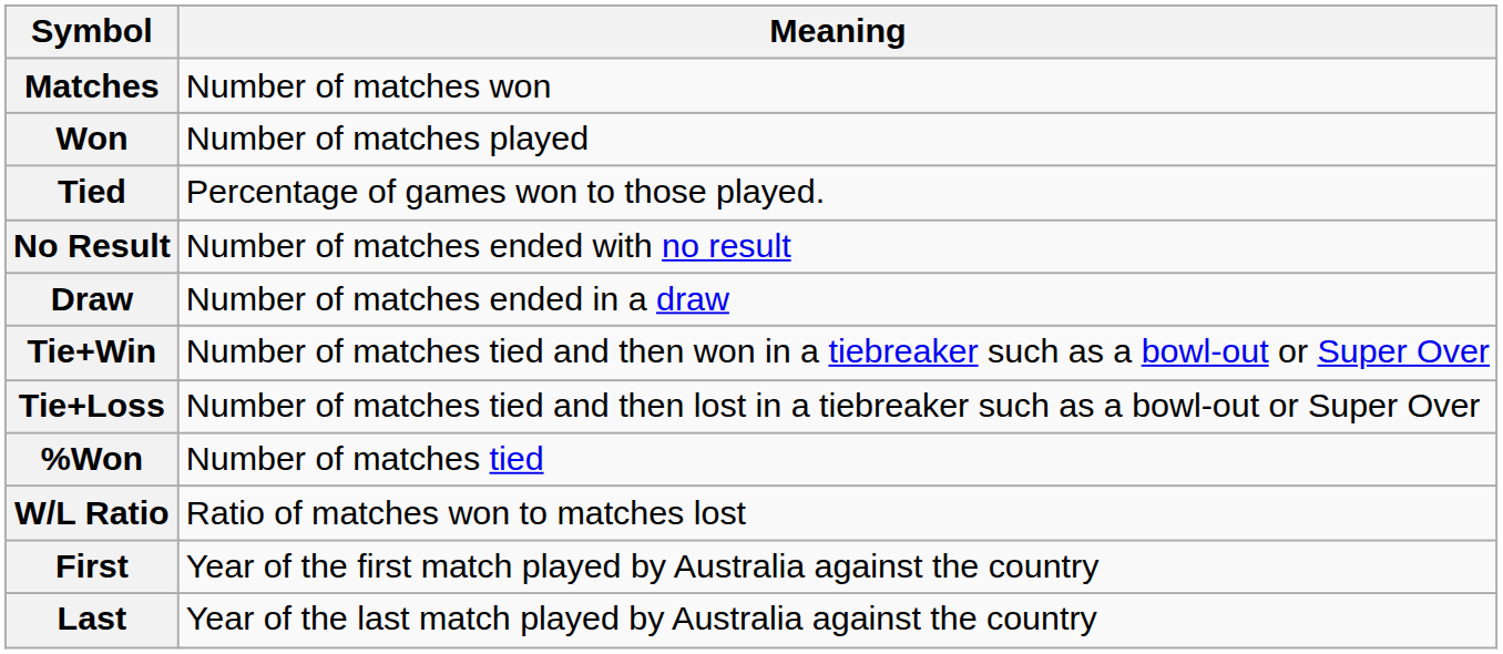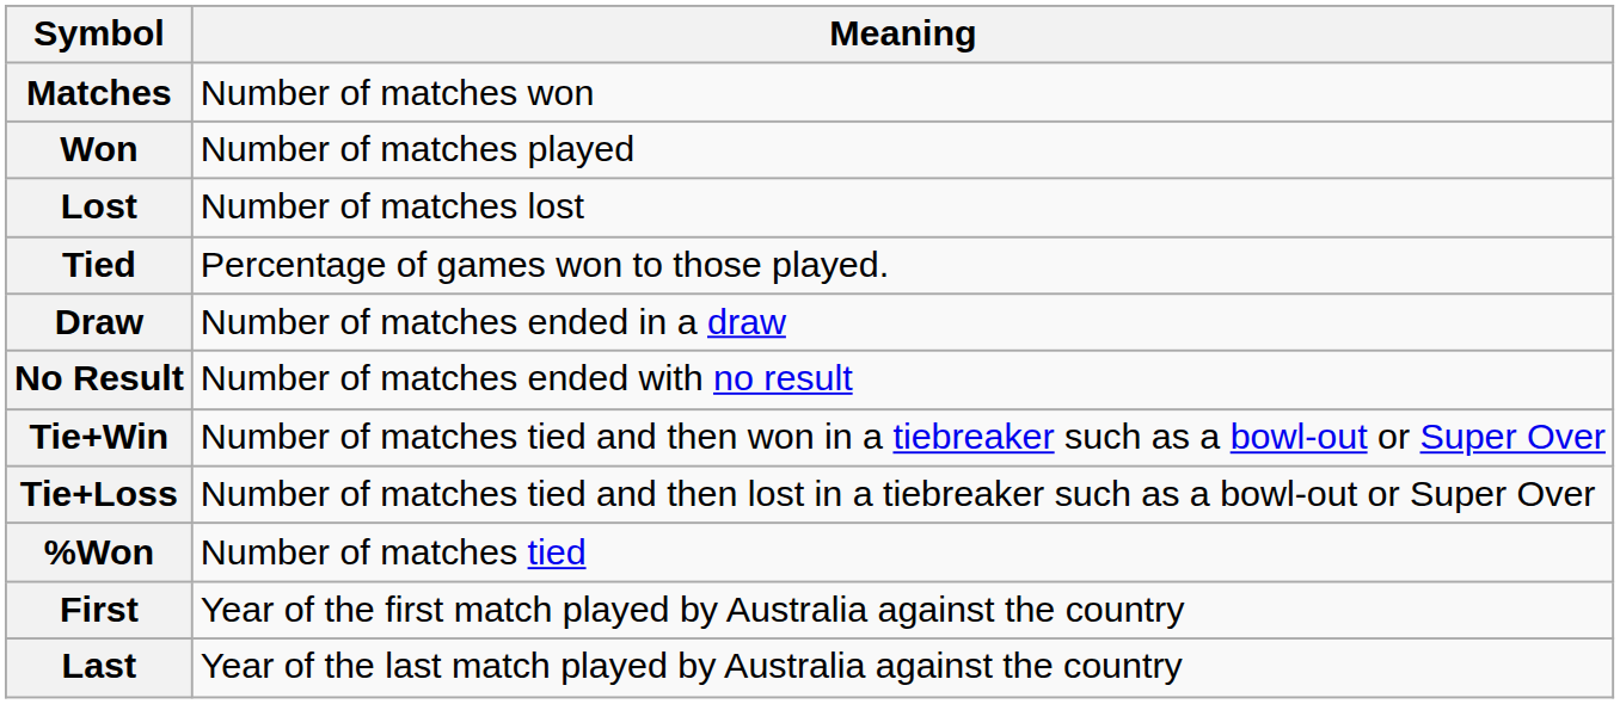+ row: Lost | Number of matches lost
rows swapped: Draw <-> No Result
- row: W/L Ratio | Ratio of matches won to matches lost
